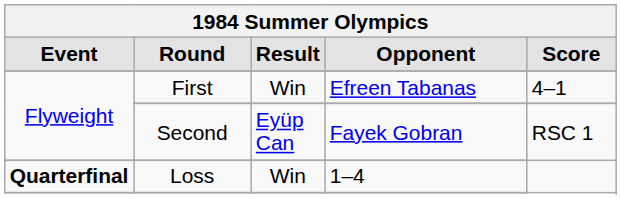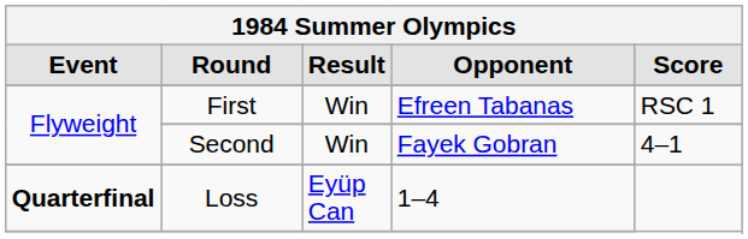First | Score: 4–1 -> RSC 1
Second | Result: Eyüp Can -> Win
Second | Score: RSC 1 -> 4–1
Loss | Result: Win -> Eyüp Can
